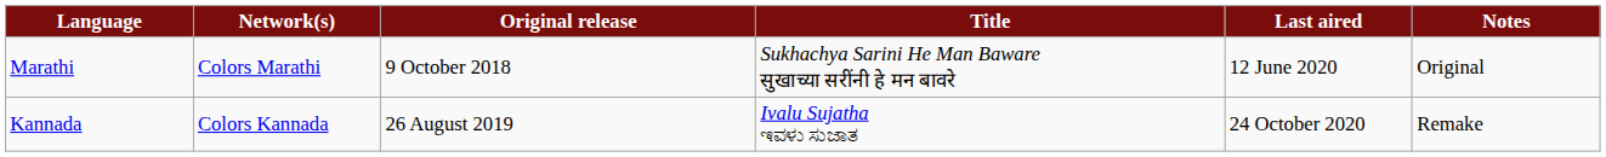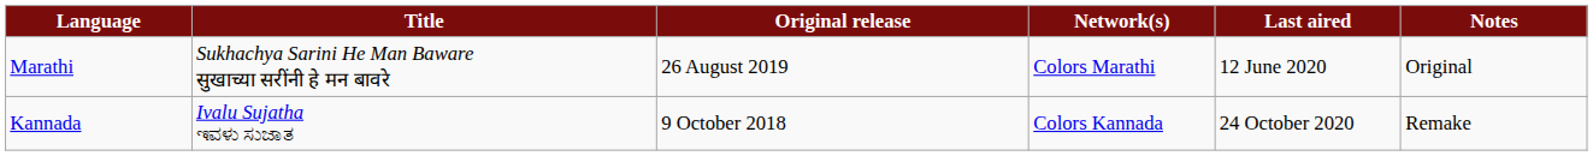columns swapped: Title <-> Network(s)
Marathi | Original release: 9 October 2018 -> 26 August 2019
Kannada | Original release: 26 August 2019 -> 9 October 2018
